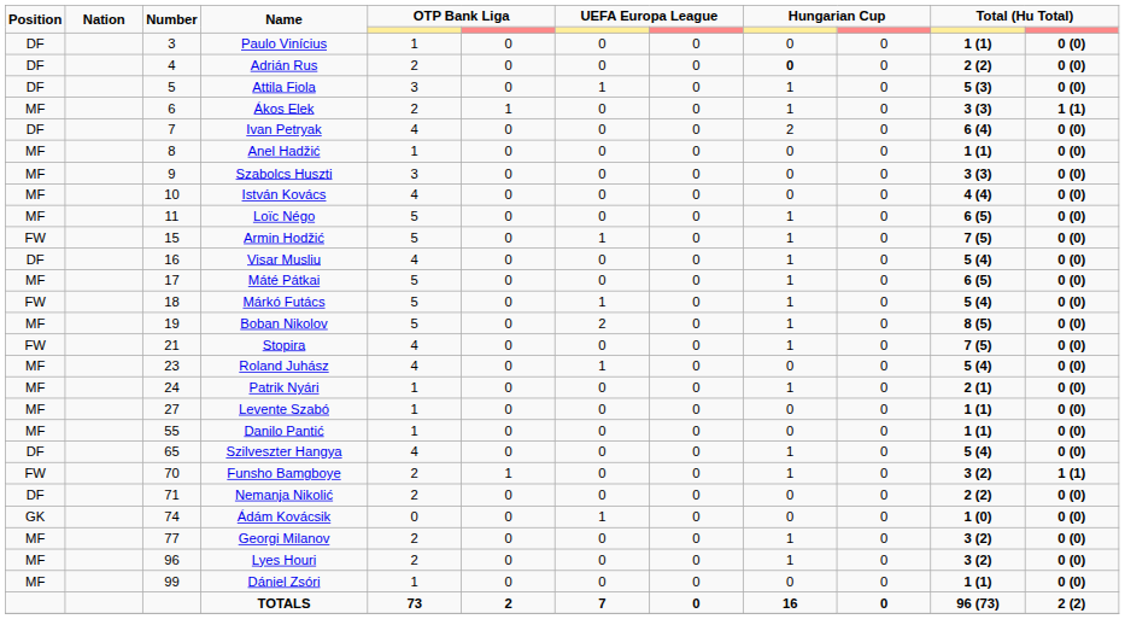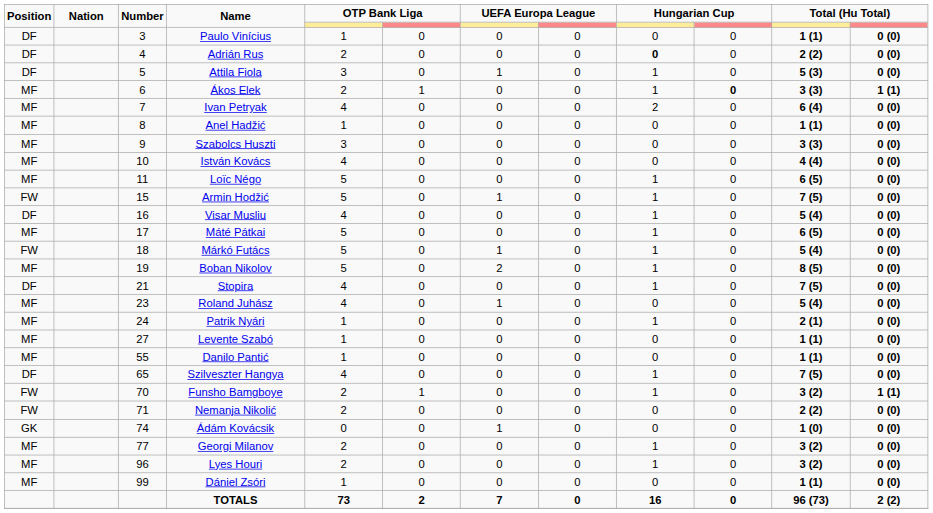Ákos Elek | column 10: normal -> bold
Ivan Petryak | Position: DF -> MF
Stopira | Position: FW -> DF
Szilveszter Hangya | column 11: 5 (4) -> 7 (5)
Nemanja Nikolić | Position: DF -> FW
